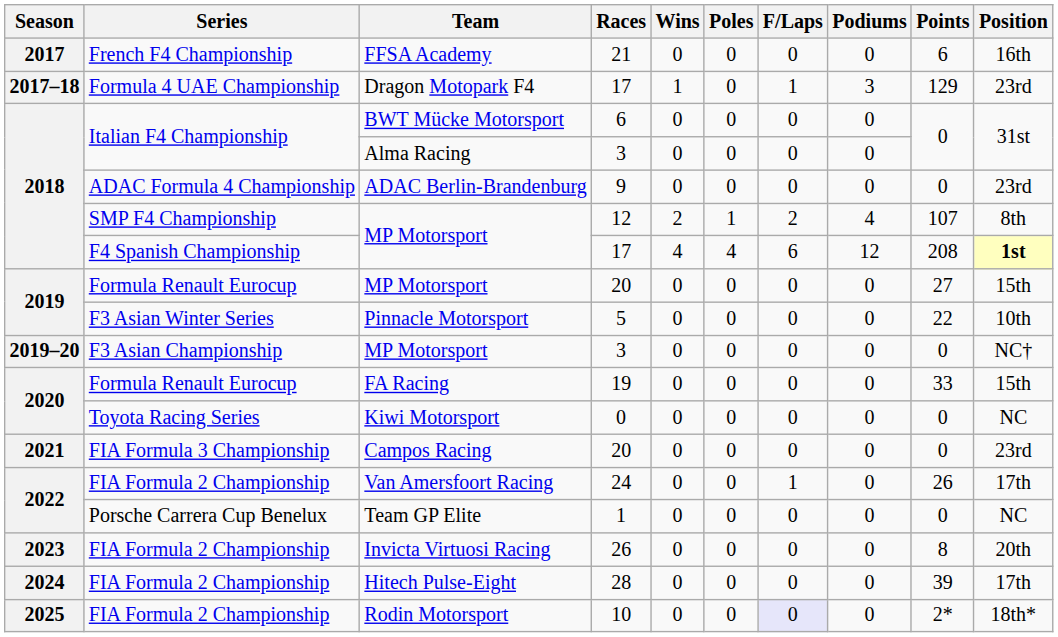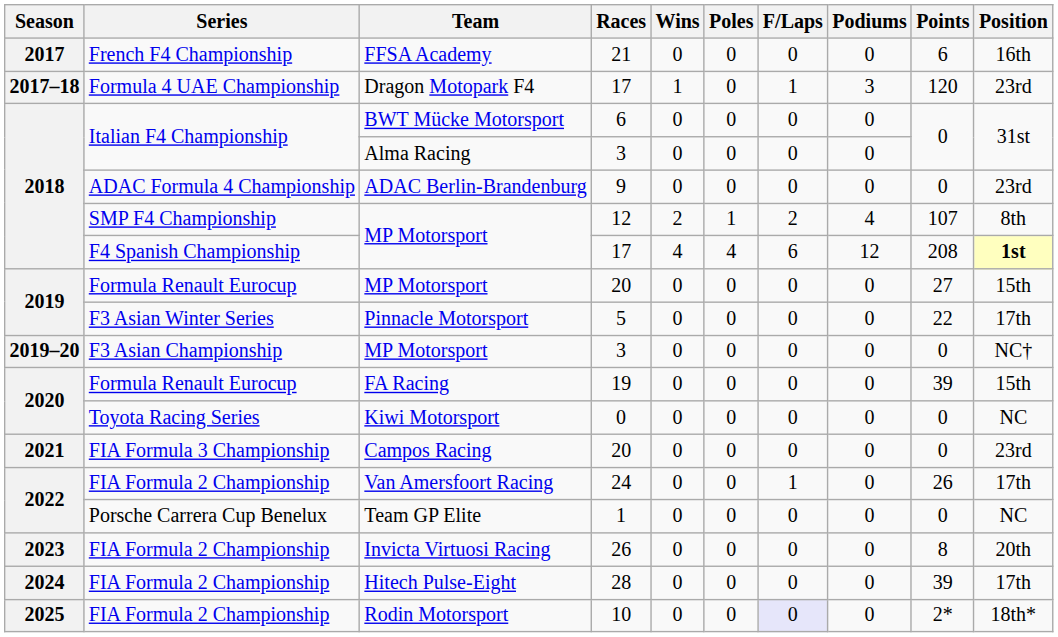Dragon Motopark F4 | Points: 129 -> 120
Pinnacle Motorsport | Position: 10th -> 17th
FA Racing | Points: 33 -> 39
